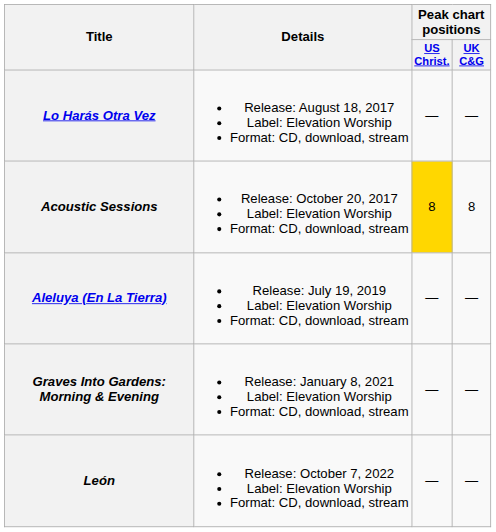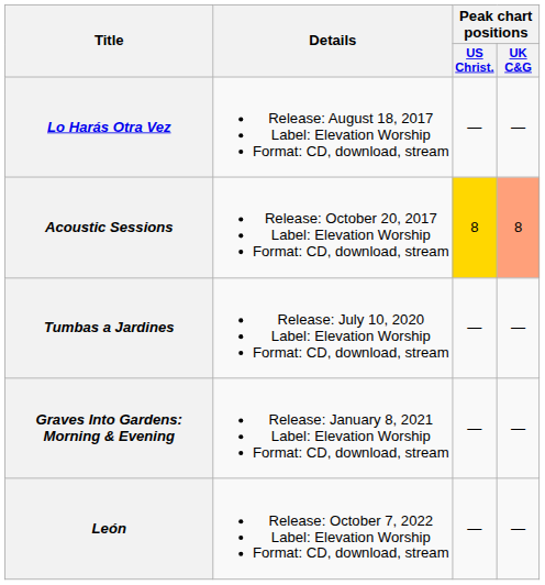Acoustic Sessions | Peak chart positions / UK C&G: no background -> lightsalmon background
- row: Aleluya (En La Tierra) | Release: July 19, 2019 Label: Elevation Worship Format: CD, download, stream | — | —
+ row: Tumbas a Jardines | Release: July 10, 2020 Label: Elevation Worship Format: CD, download, stream | — | —
